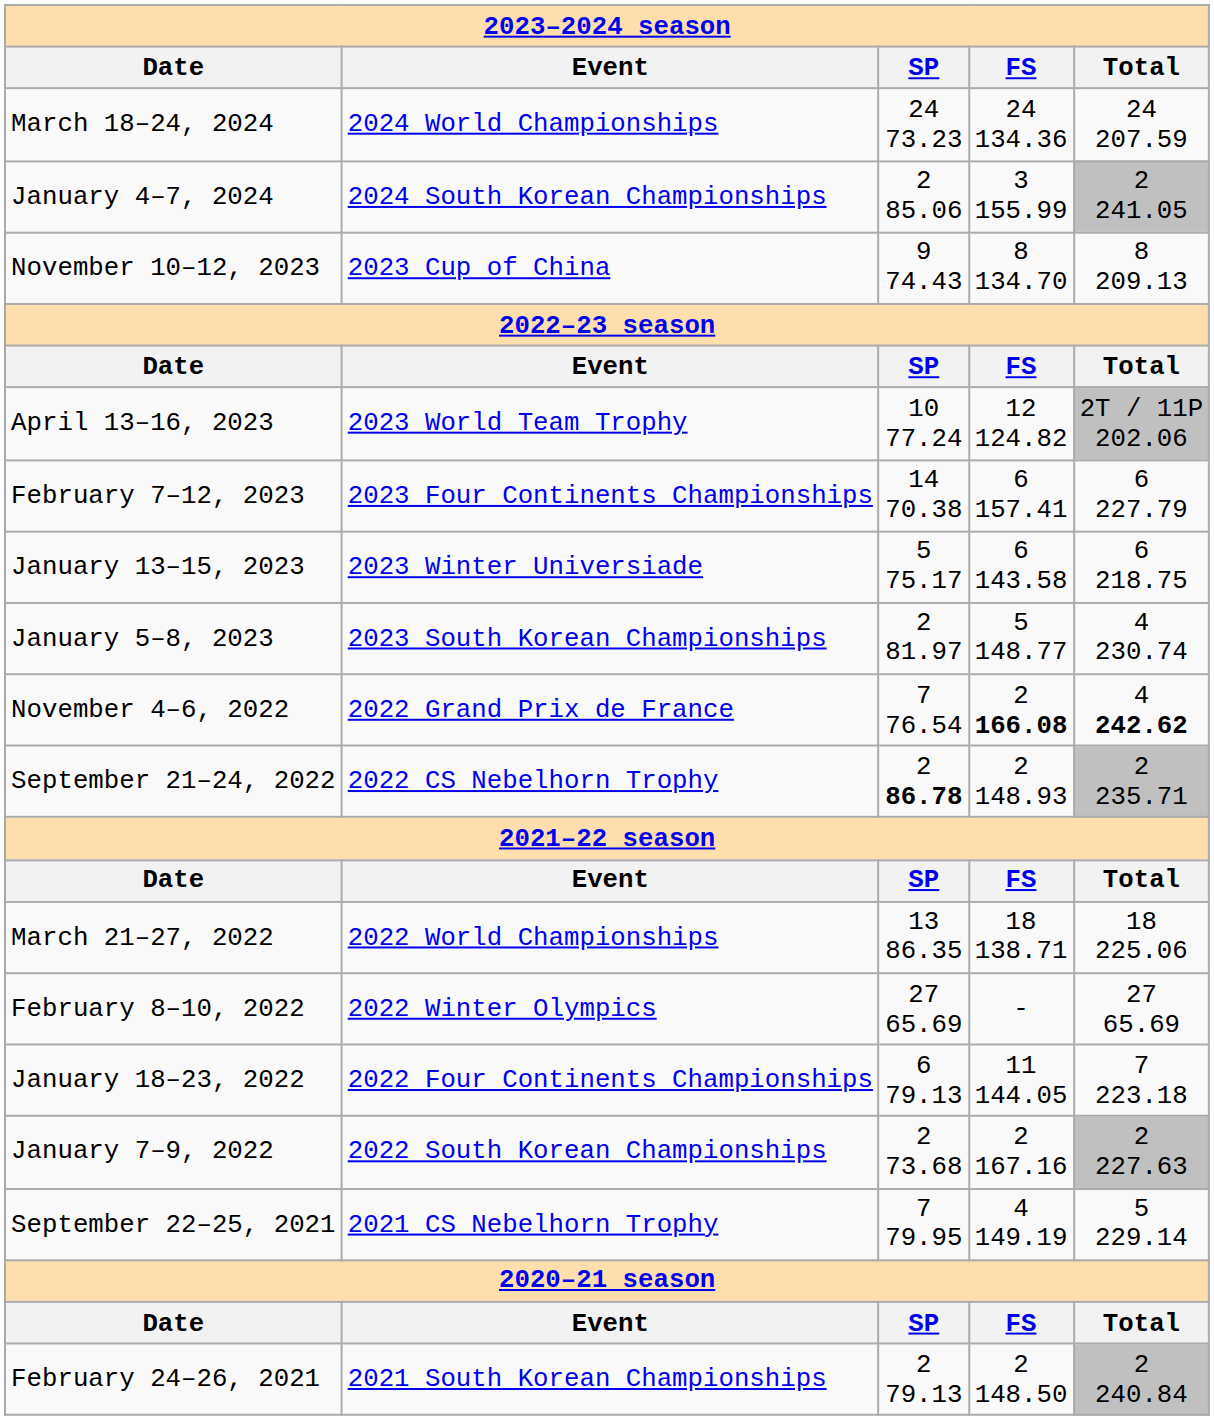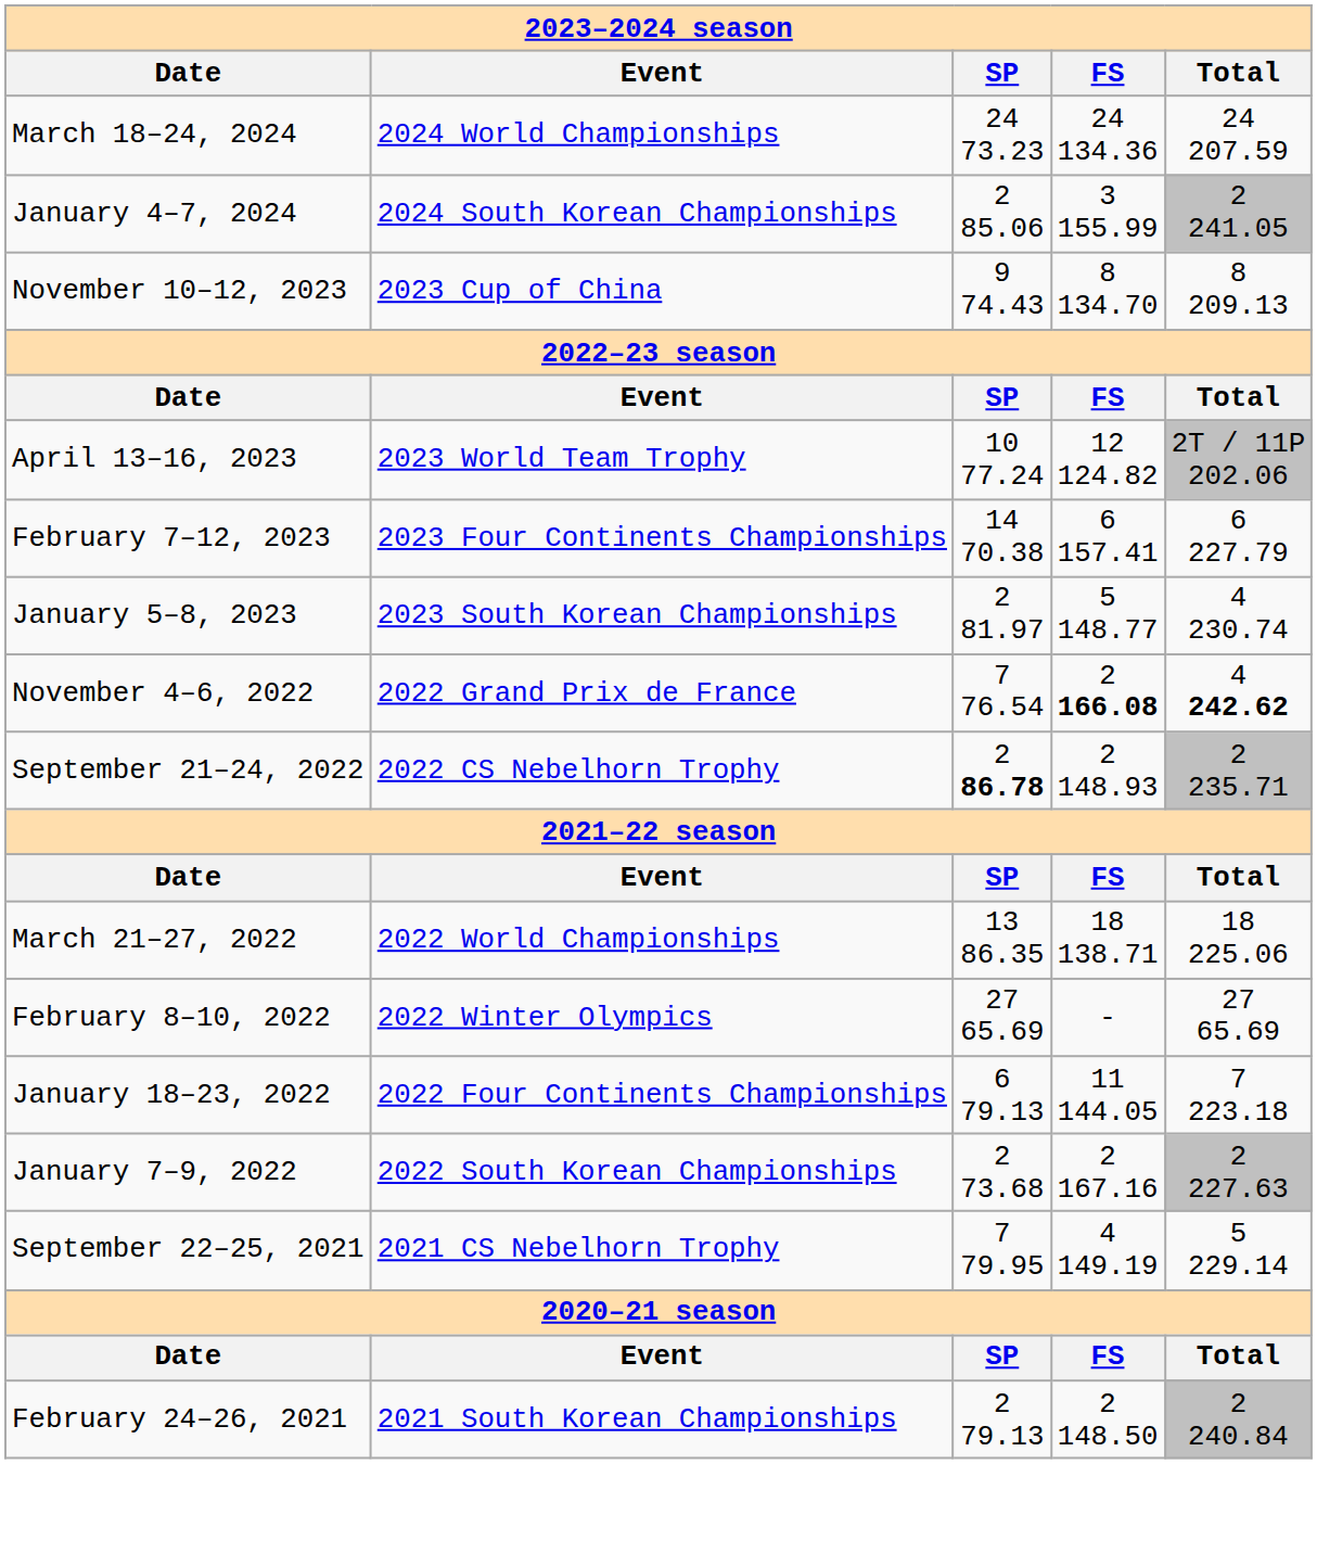- row: January 13–15, 2023 | 2023 Winter Universiade | 5 75.17 | 6 143.58 | 6 218.75
